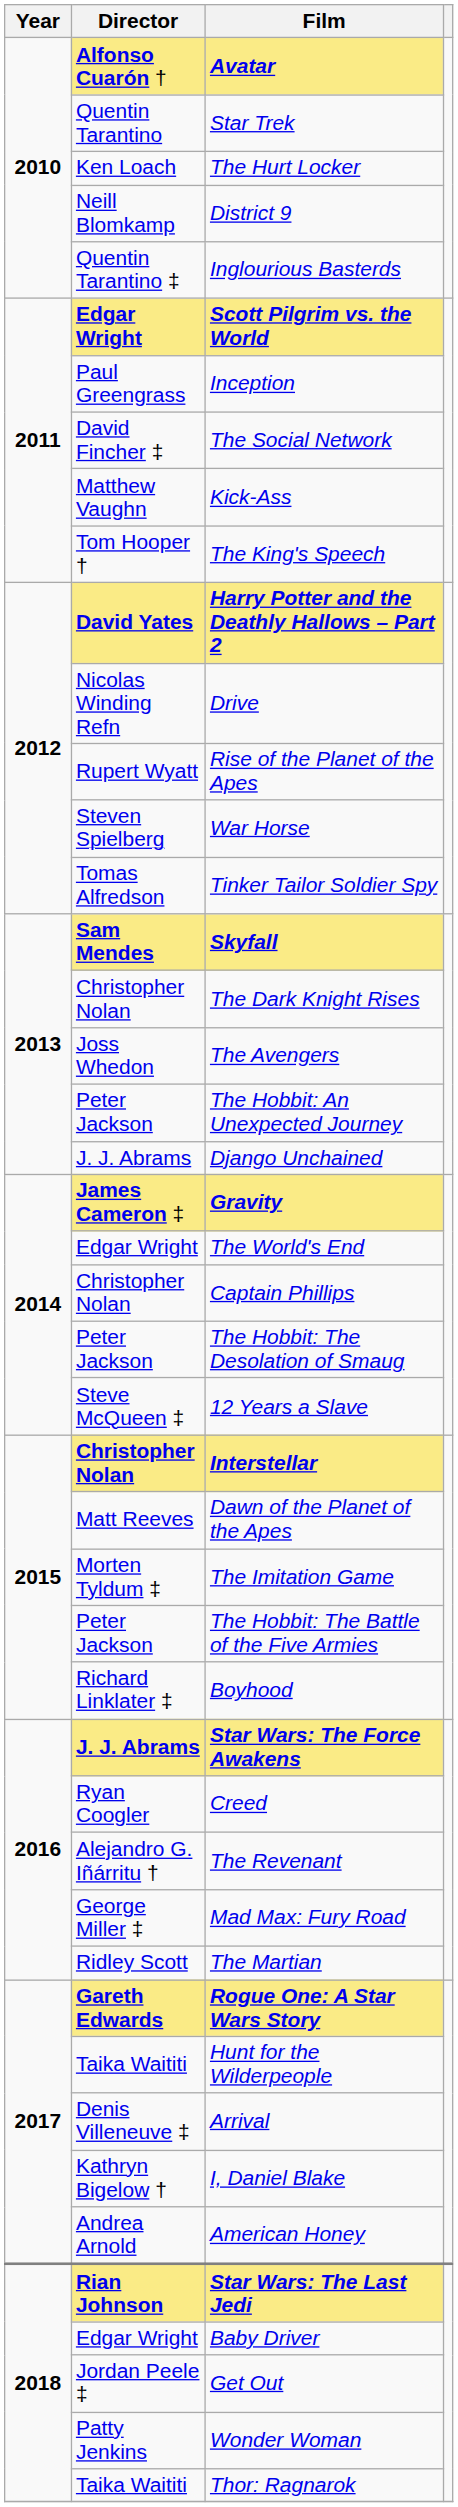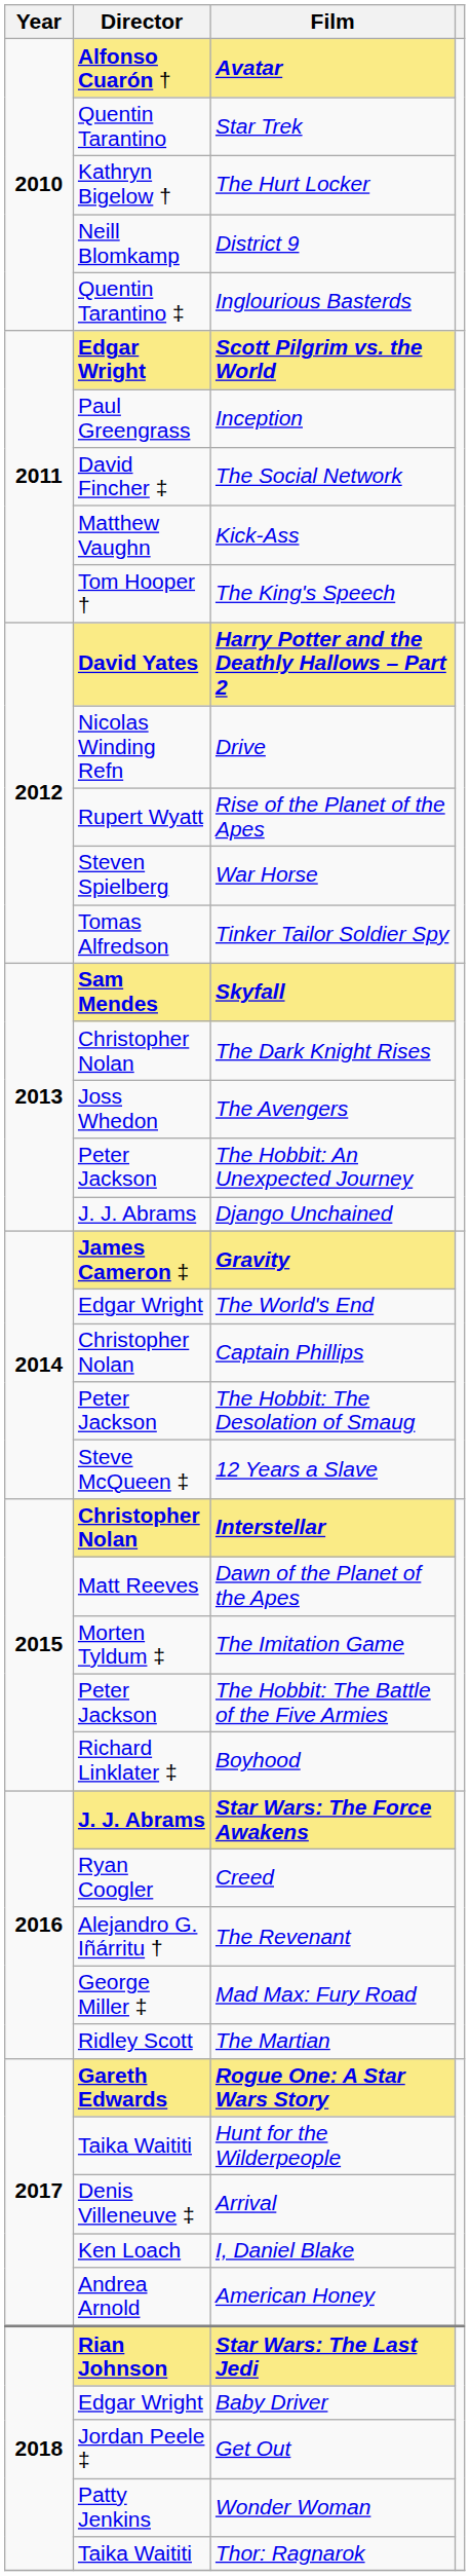The Hurt Locker | Director: Ken Loach -> Kathryn Bigelow †
I, Daniel Blake | Director: Kathryn Bigelow † -> Ken Loach
